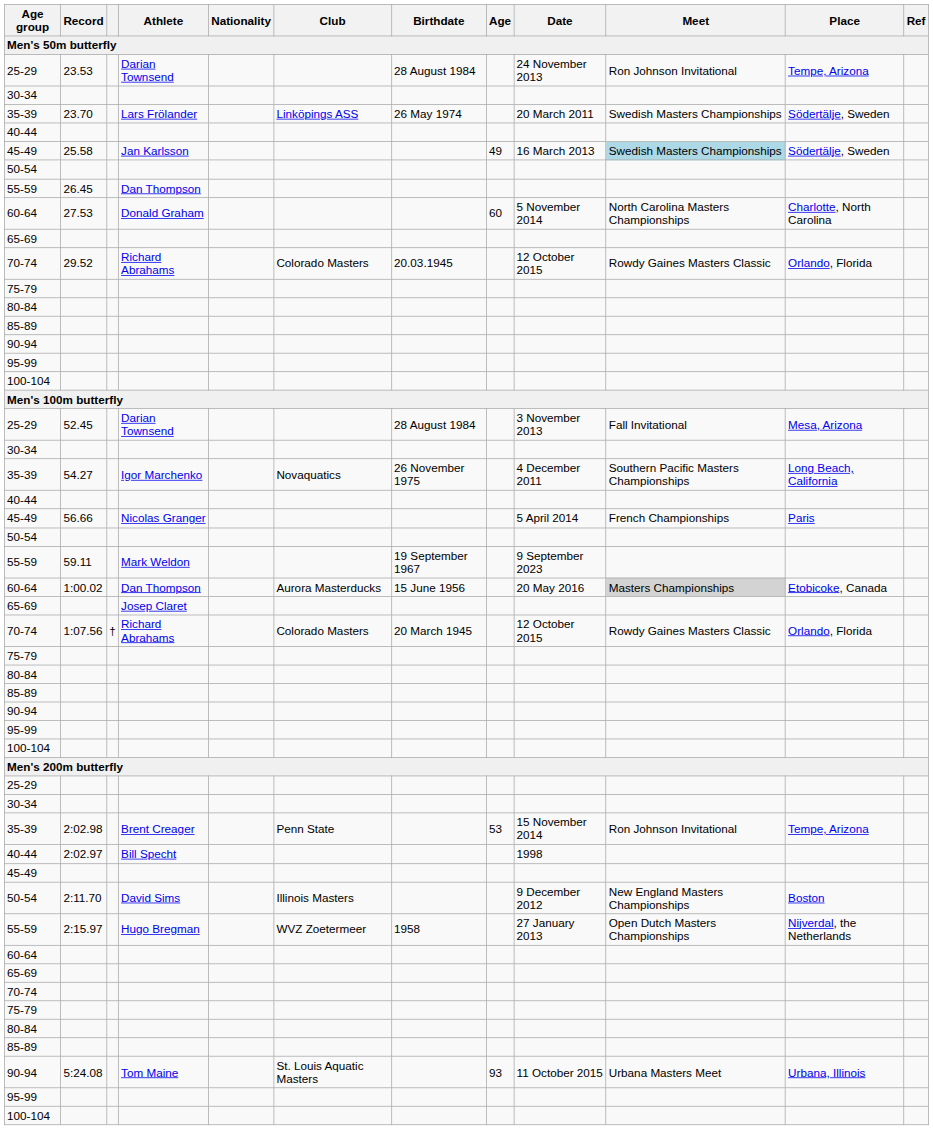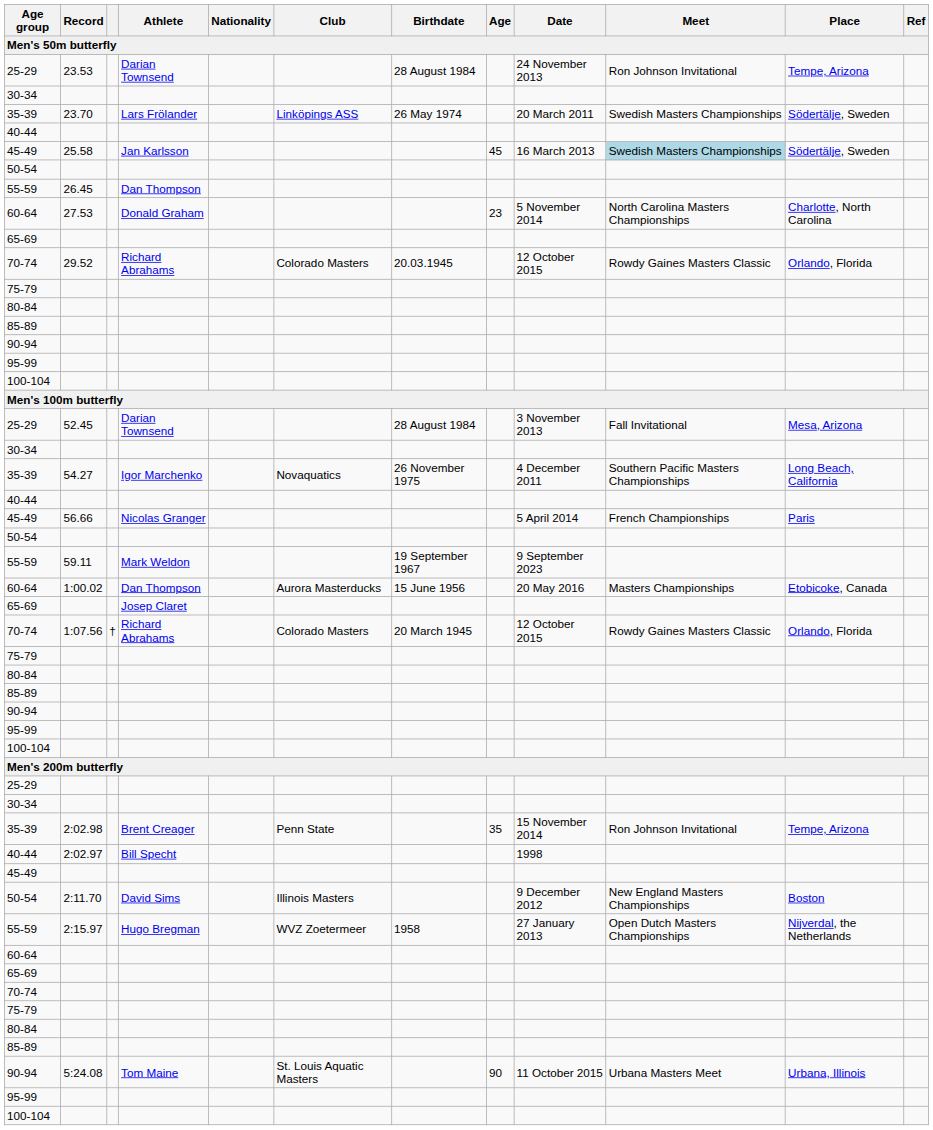25.58 | Age: 49 -> 45
27.53 | Age: 60 -> 23
1:00.02 | Meet: lightgrey background -> no background
2:02.98 | Age: 53 -> 35
5:24.08 | Age: 93 -> 90
